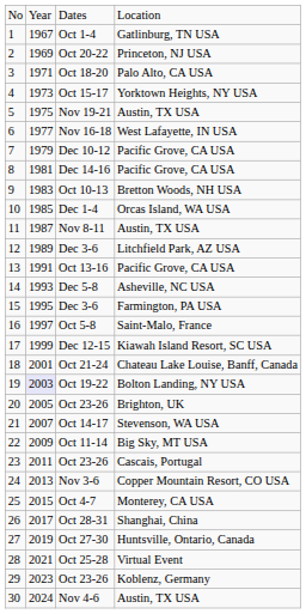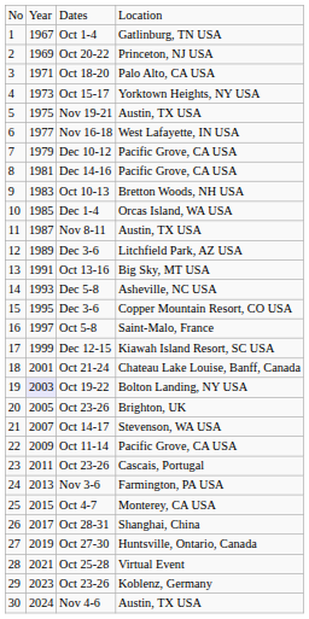Oct 13-16 | column 4: Pacific Grove, CA USA -> Big Sky, MT USA
15 / Dec 3-6 | column 4: Farmington, PA USA -> Copper Mountain Resort, CO USA
Oct 11-14 | column 4: Big Sky, MT USA -> Pacific Grove, CA USA
Nov 3-6 | column 4: Copper Mountain Resort, CO USA -> Farmington, PA USA
